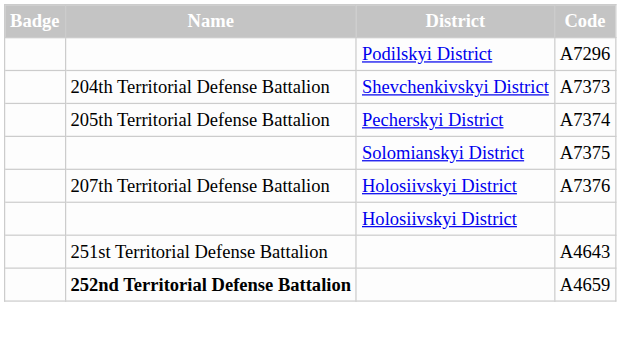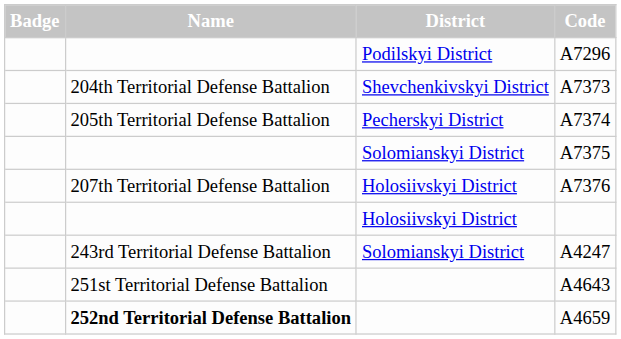+ row: 243rd Territorial Defense Battalion | Solomianskyi District | А4247
